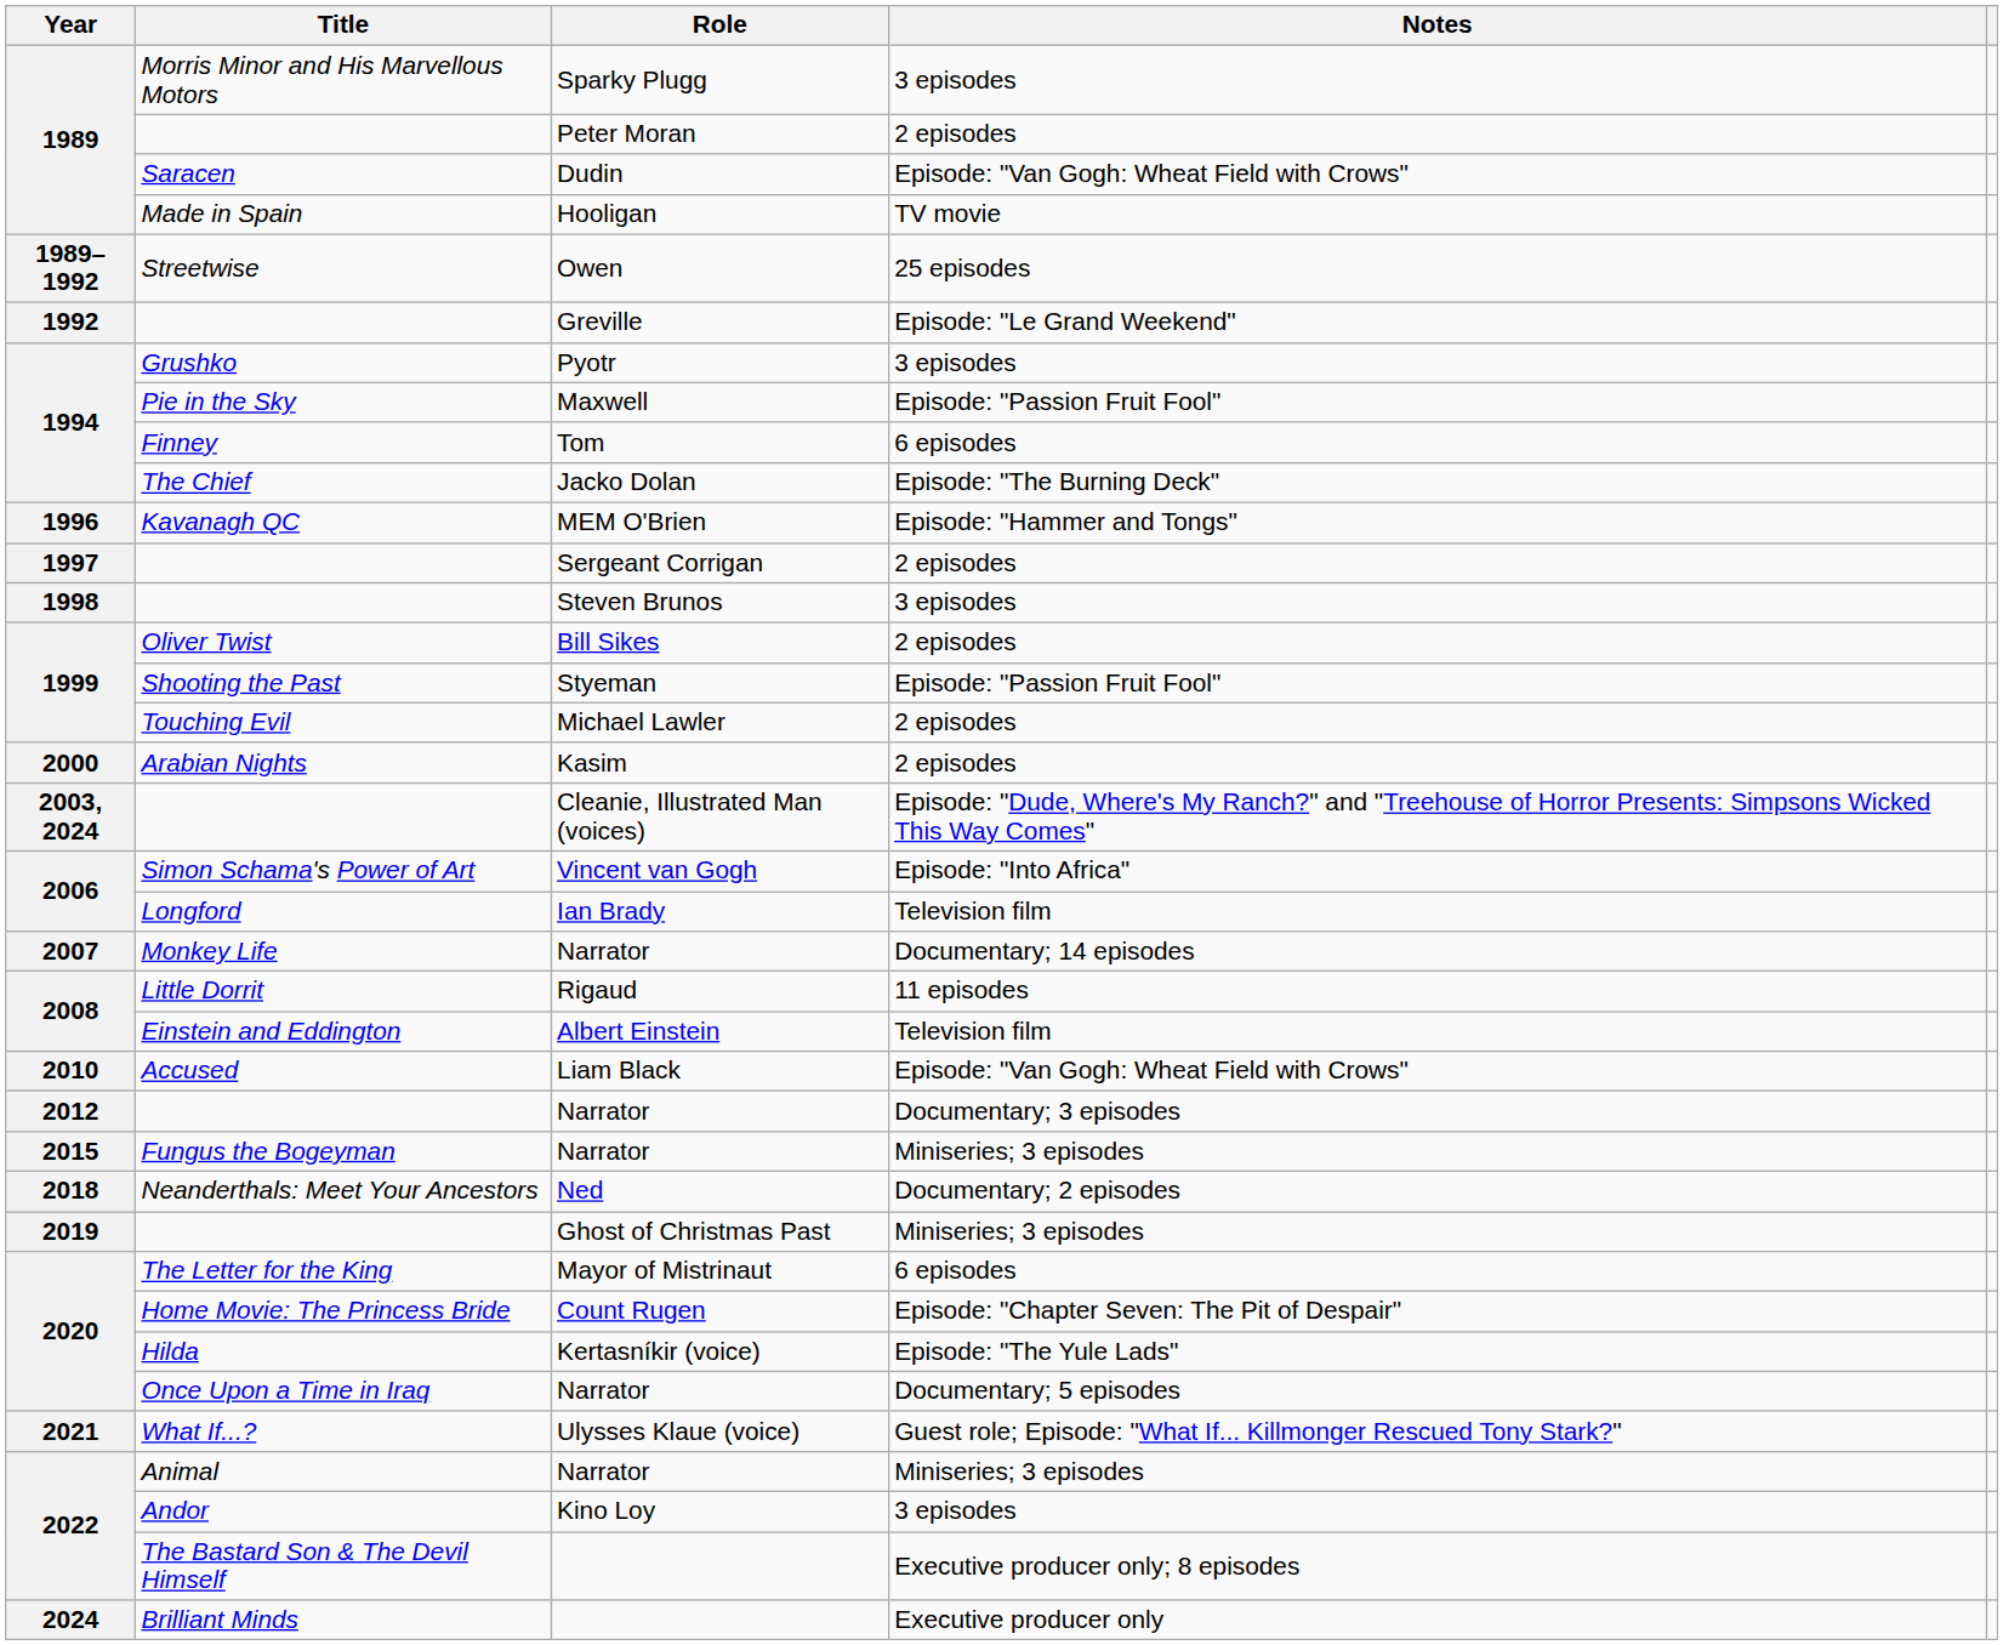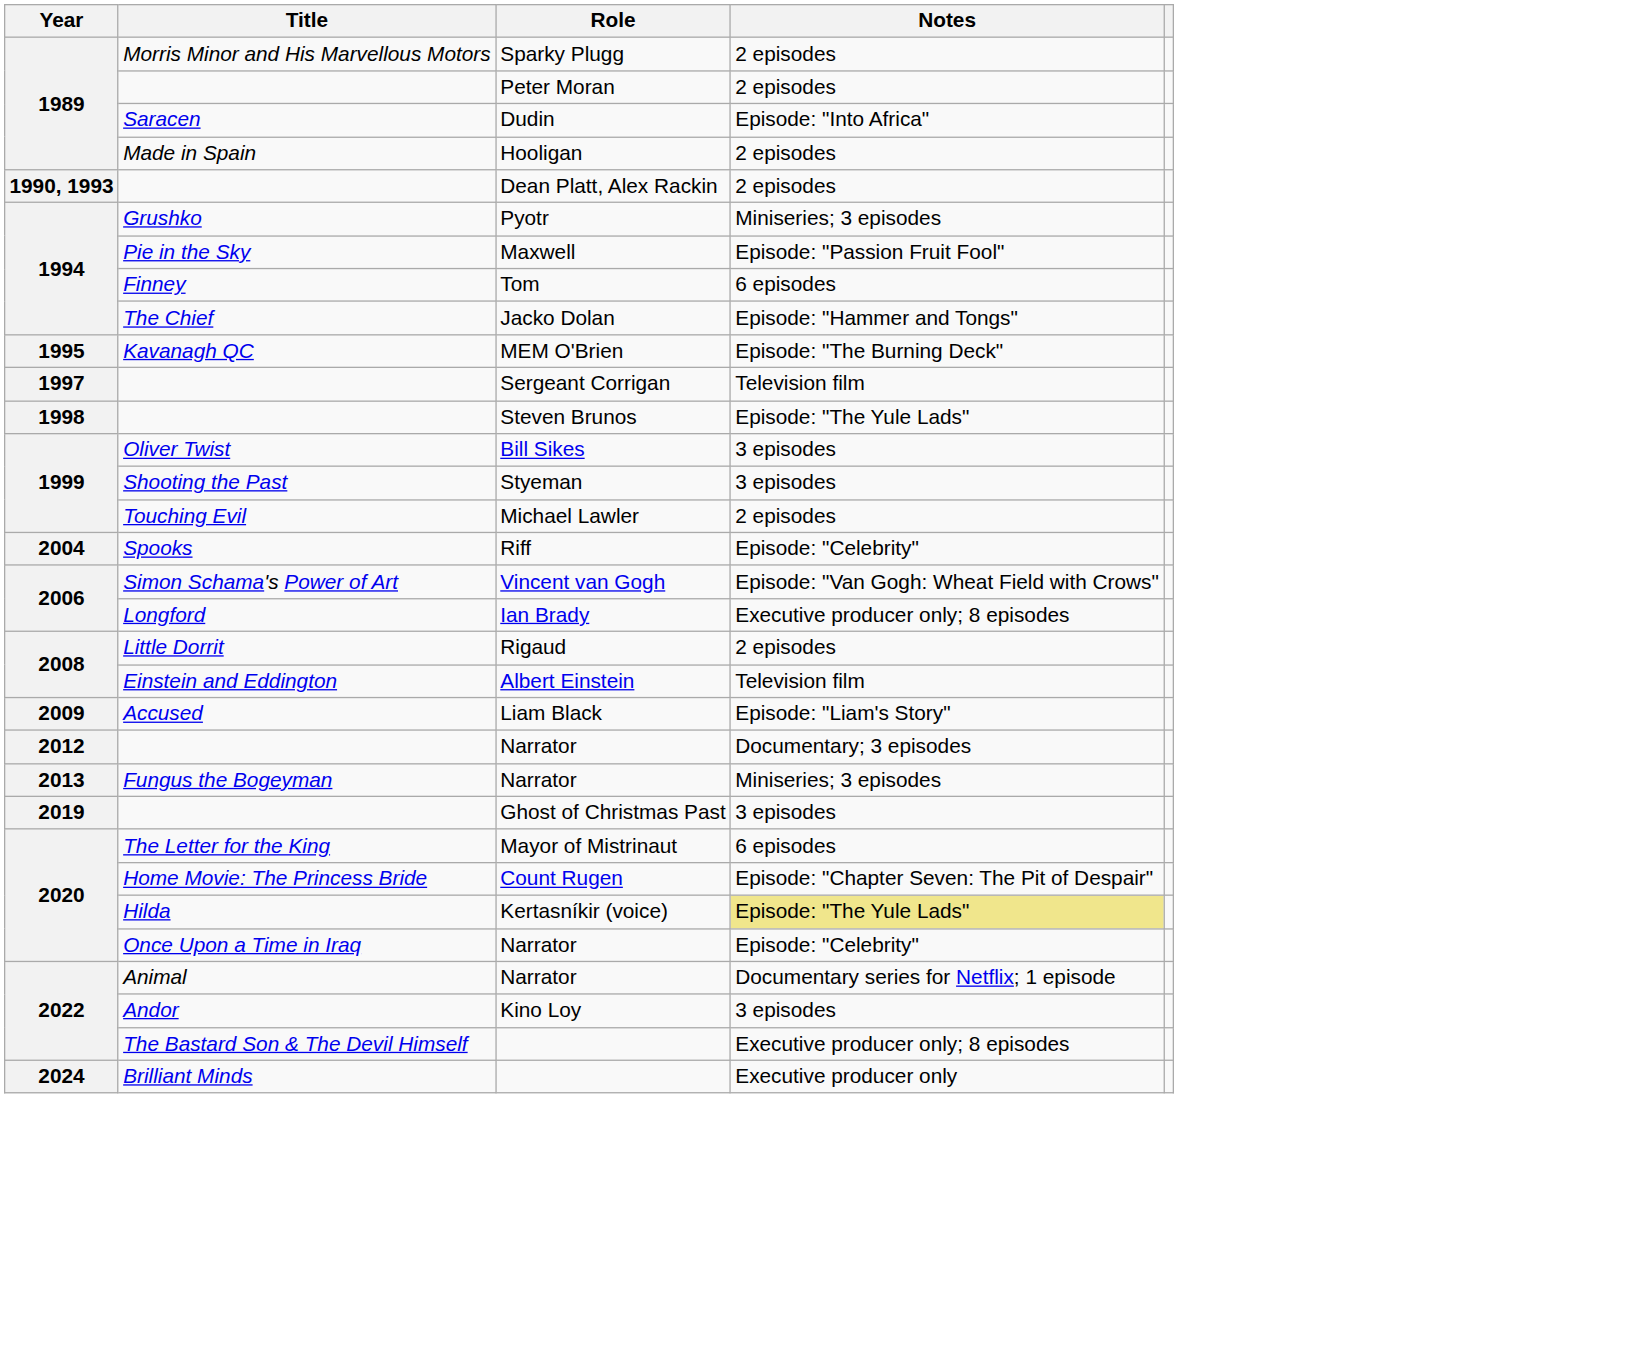Sparky Plugg | Notes: 3 episodes -> 2 episodes
Dudin | Notes: Episode: "Van Gogh: Wheat Field with Crows" -> Episode: "Into Africa"
Hooligan | Notes: TV movie -> 2 episodes
- row: 1989–1992 | Streetwise | Owen | 25 episodes
+ row: 1990, 1993 | Dean Platt, Alex Rackin | 2 episodes
- row: 1992 | Greville | Episode: "Le Grand Weekend"
Pyotr | Notes: 3 episodes -> Miniseries; 3 episodes
Jacko Dolan | Notes: Episode: "The Burning Deck" -> Episode: "Hammer and Tongs"
MEM O'Brien | Year: 1996 -> 1995
MEM O'Brien | Notes: Episode: "Hammer and Tongs" -> Episode: "The Burning Deck"
Sergeant Corrigan | Notes: 2 episodes -> Television film
Steven Brunos | Notes: 3 episodes -> Episode: "The Yule Lads"
Bill Sikes | Notes: 2 episodes -> 3 episodes
Styeman | Notes: Episode: "Passion Fruit Fool" -> 3 episodes
- row: 2000 | Arabian Nights | Kasim | 2 episodes
- row: 2003, 2024 | Cleanie, Illustrated Man (voices) | Episode: "Dude, Where's My Ranch?" and "Treehouse of Horror Presents: Simpsons Wicked This Way Comes"
+ row: 2004 | Spooks | Riff | Episode: "Celebrity"
Vincent van Gogh | Notes: Episode: "Into Africa" -> Episode: "Van Gogh: Wheat Field with Crows"
Ian Brady | Notes: Television film -> Executive producer only; 8 episodes
- row: 2007 | Monkey Life | Narrator | Documentary; 14 episodes
Rigaud | Notes: 11 episodes -> 2 episodes
Liam Black | Year: 2010 -> 2009
Liam Black | Notes: Episode: "Van Gogh: Wheat Field with Crows" -> Episode: "Liam's Story"
Fungus the Bogeyman / Narrator | Year: 2015 -> 2013
- row: 2018 | Neanderthals: Meet Your Ancestors | Ned | Documentary; 2 episodes
Ghost of Christmas Past | Notes: Miniseries; 3 episodes -> 3 episodes
Kertasníkir (voice) | Notes: no background -> khaki background
Once Upon a Time in Iraq / Narrator | Notes: Documentary; 5 episodes -> Episode: "Celebrity"
- row: 2021 | What If...? | Ulysses Klaue (voice) | Guest role; Episode: "What If... Killmonger Rescued Tony Stark?"
Animal / Narrator | Notes: Miniseries; 3 episodes -> Documentary series for Netflix; 1 episode
